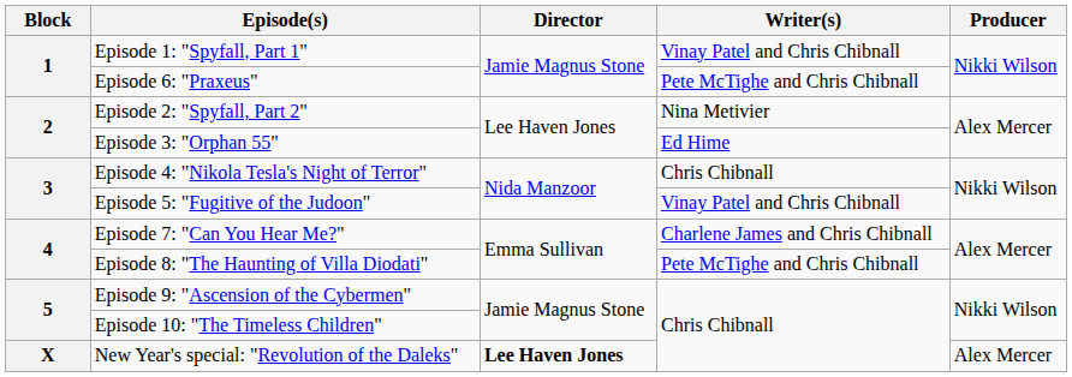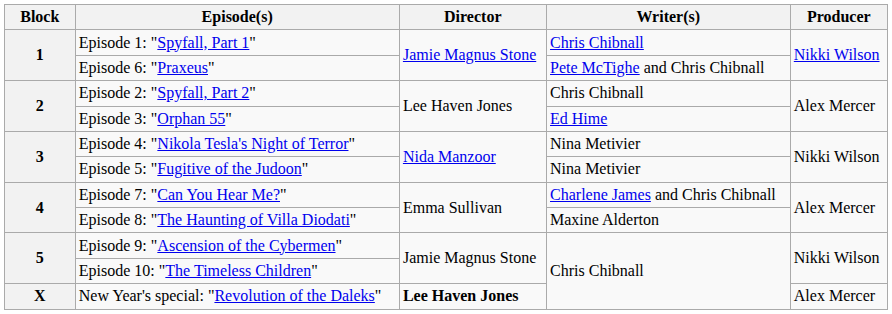Episode 1: "Spyfall, Part 1" | Writer(s): Vinay Patel and Chris Chibnall -> Chris Chibnall
Episode 2: "Spyfall, Part 2" | Writer(s): Nina Metivier -> Chris Chibnall
Episode 4: "Nikola Tesla's Night of Terror" | Writer(s): Chris Chibnall -> Nina Metivier
Episode 5: "Fugitive of the Judoon" | Writer(s): Vinay Patel and Chris Chibnall -> Nina Metivier
Episode 8: "The Haunting of Villa Diodati" | Writer(s): Pete McTighe and Chris Chibnall -> Maxine Alderton
